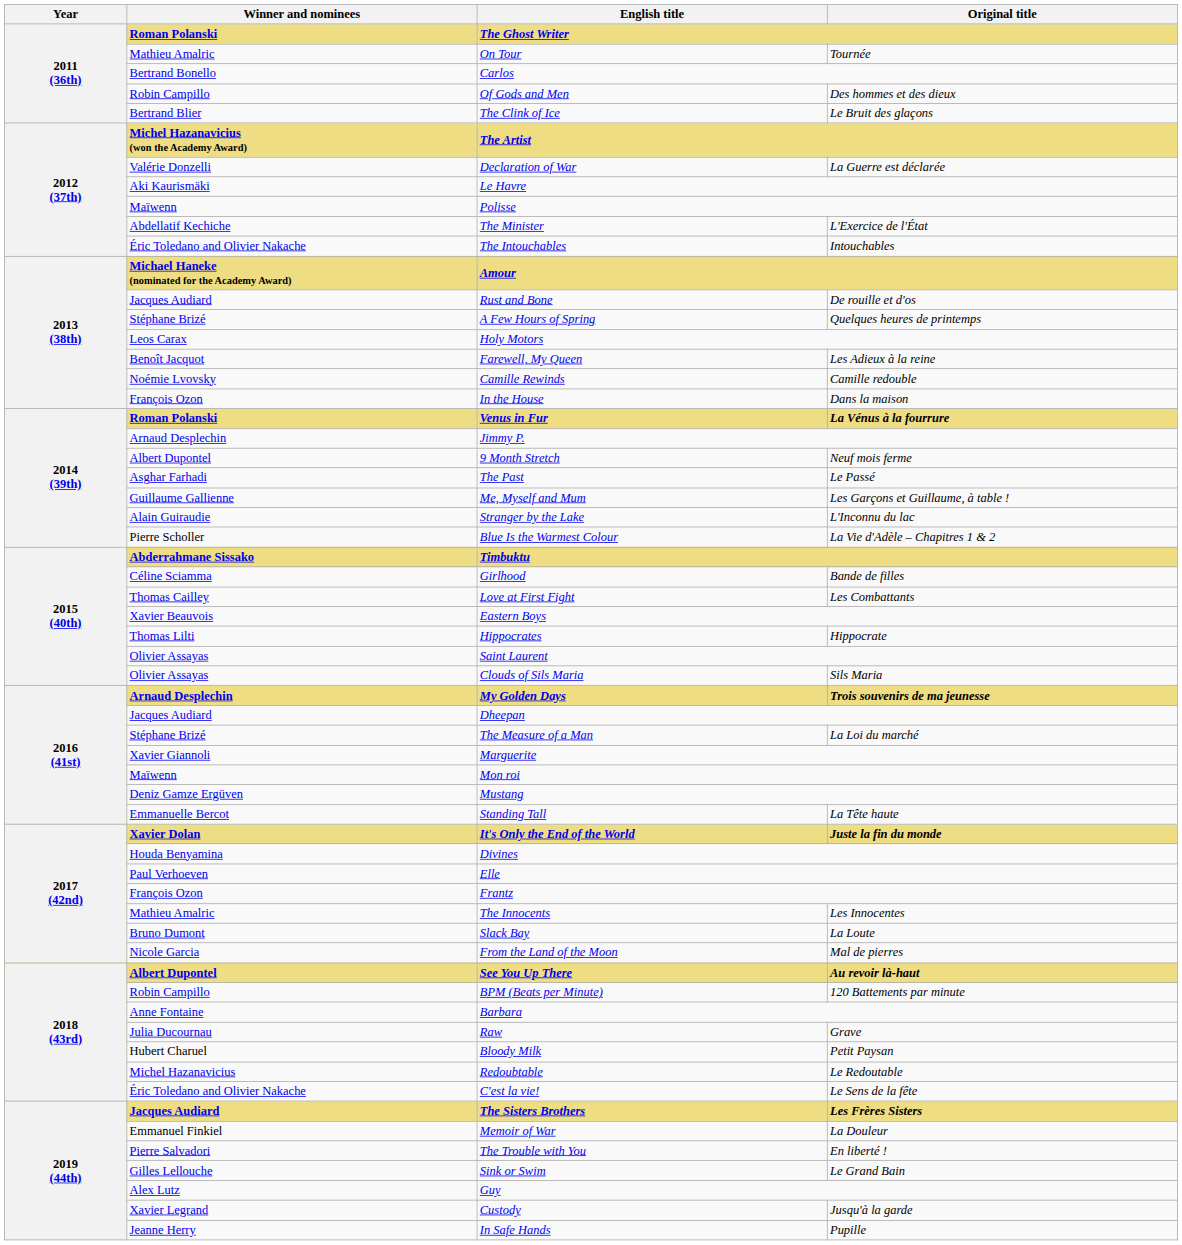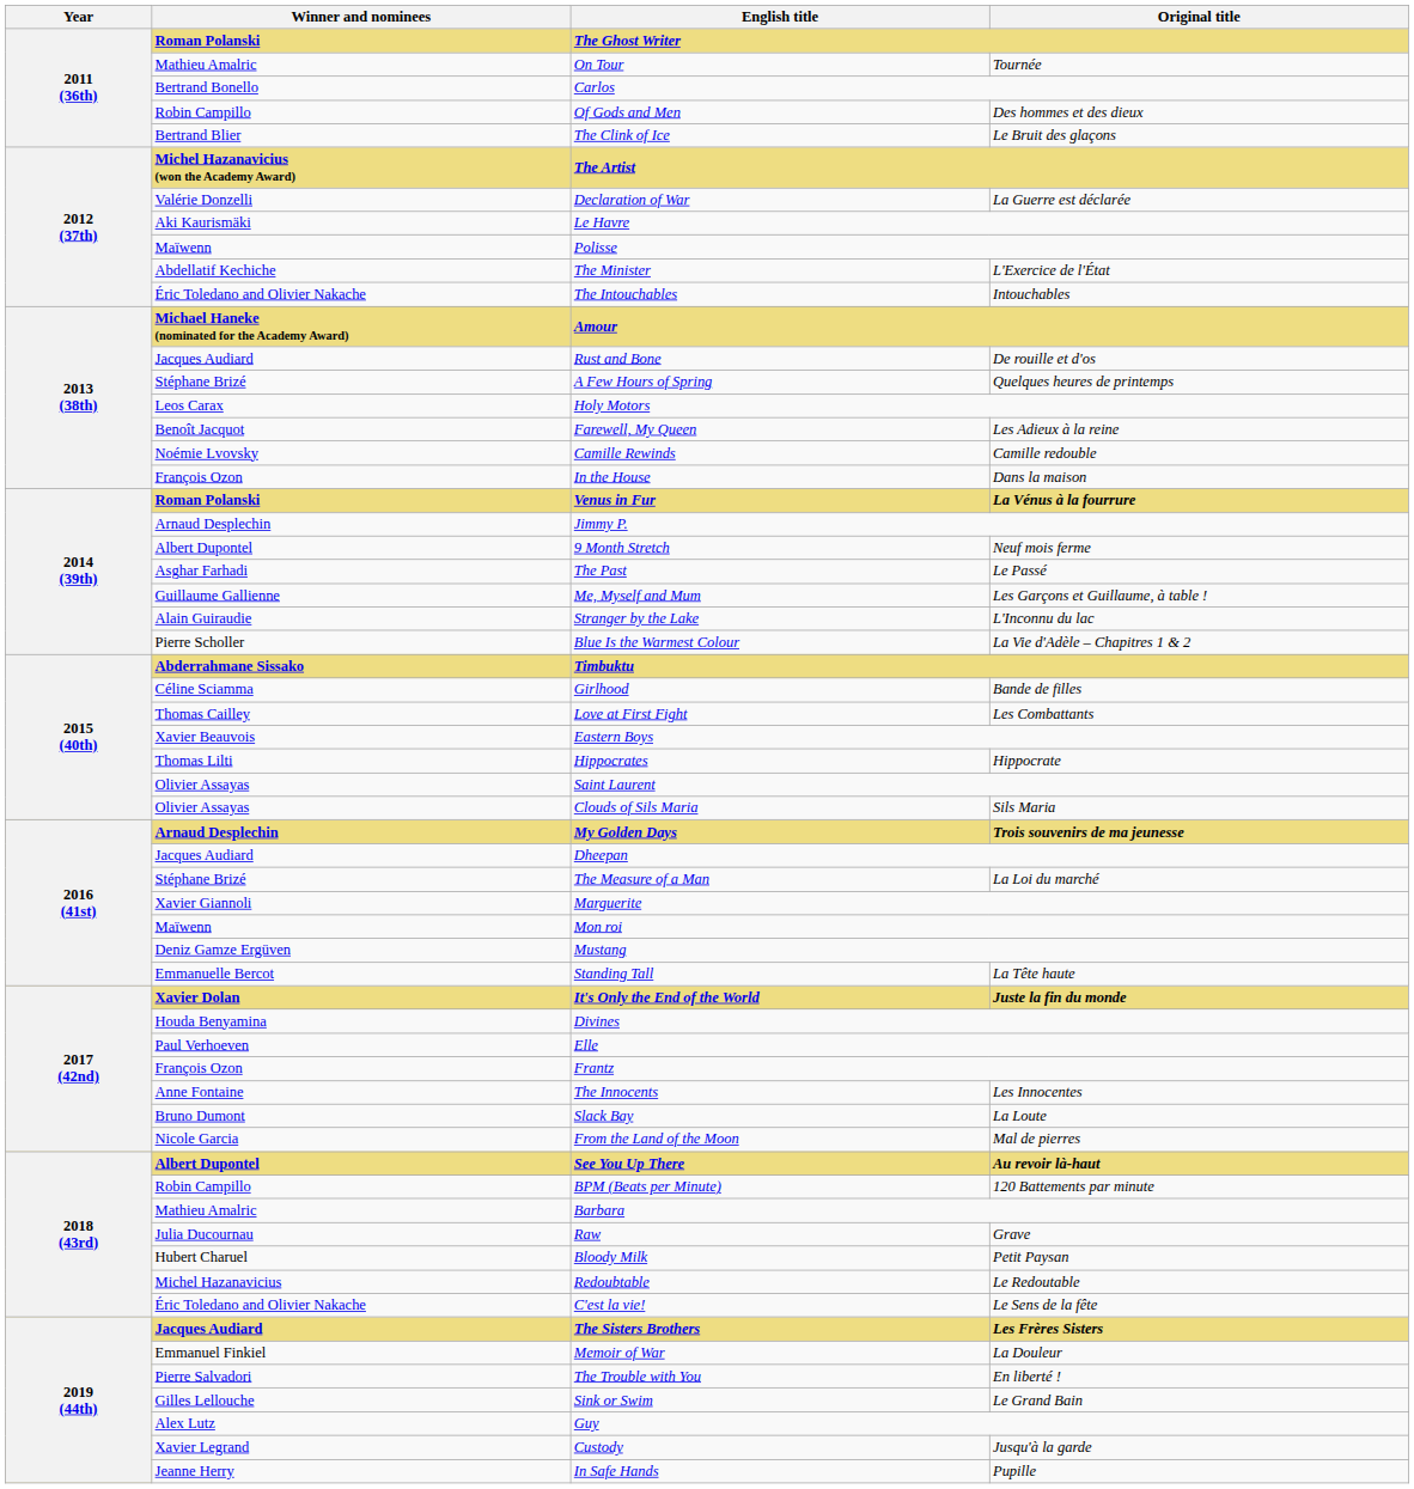The Innocents | Winner and nominees: Mathieu Amalric -> Anne Fontaine
Barbara | Winner and nominees: Anne Fontaine -> Mathieu Amalric
